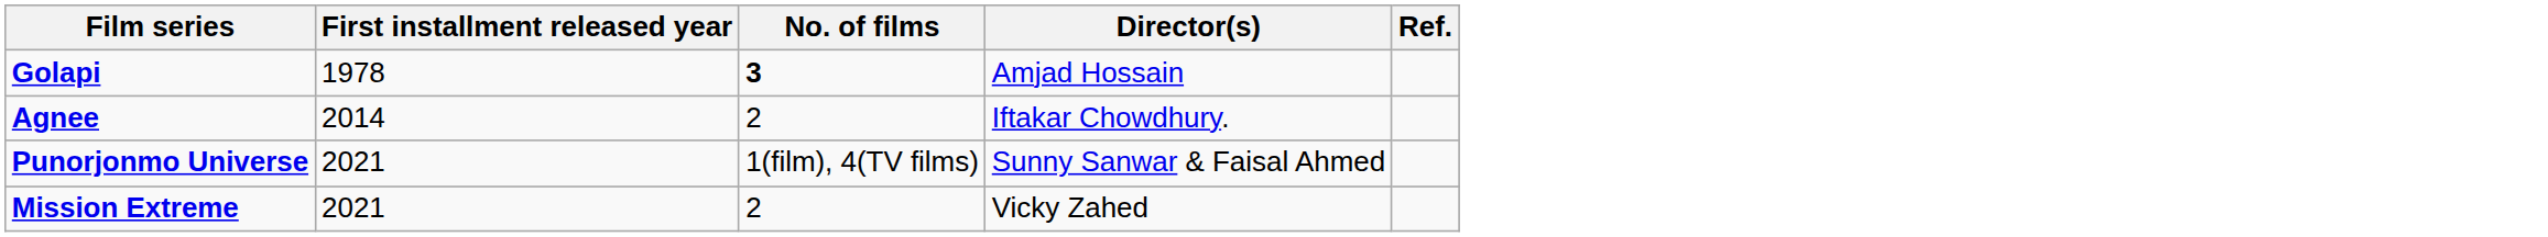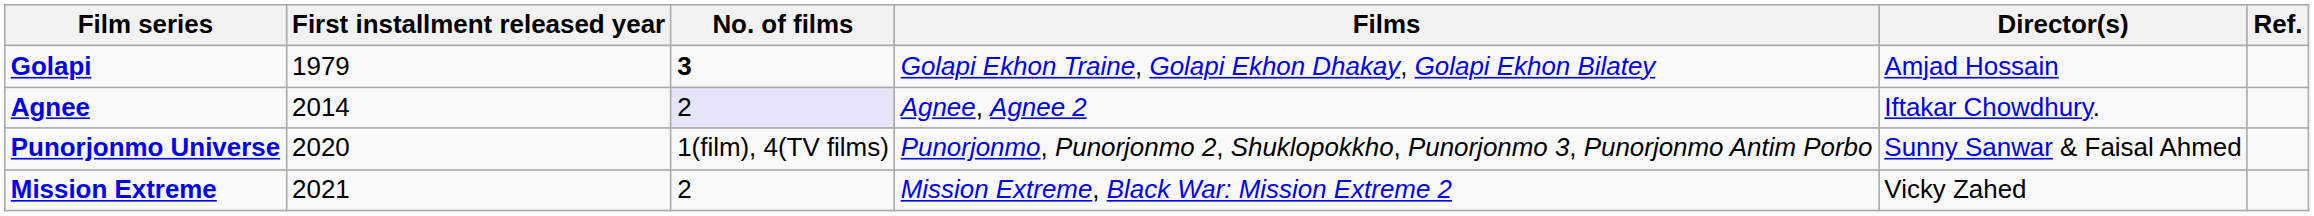+ column: Films | Golapi Ekhon Traine, Golapi Ekhon Dhakay, Golapi Ekhon Bilatey | Agnee, Agnee 2 | Punorjonmo, Punorjonmo 2, Shuklopokkho, Punorjonmo 3, Punorjonmo Antim Porbo | Mission Extreme, Black War: Mission Extreme 2
Golapi | First installment released year: 1978 -> 1979
Agnee | No. of films: no background -> lavender background
Punorjonmo Universe | First installment released year: 2021 -> 2020
